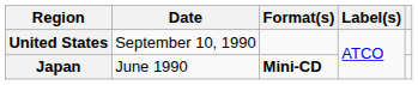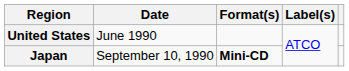United States | Date: September 10, 1990 -> June 1990
Japan | Date: June 1990 -> September 10, 1990
